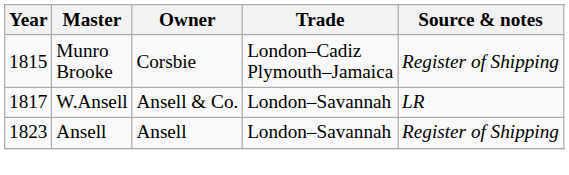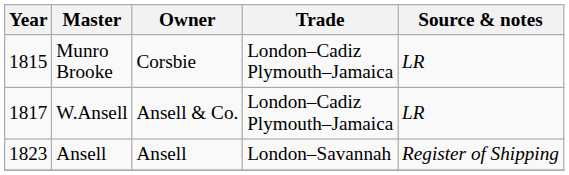Munro Brooke | Source & notes: Register of Shipping -> LR
W.Ansell | Trade: London–Savannah -> London–Cadiz Plymouth–Jamaica
